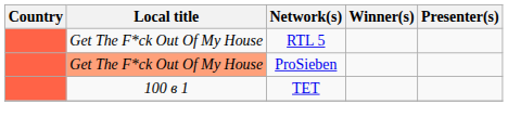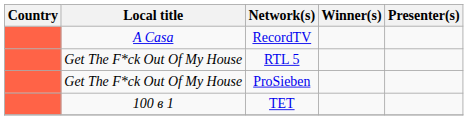+ row: A Casa | RecordTV
ProSieben | Local title: lightsalmon background -> no background
